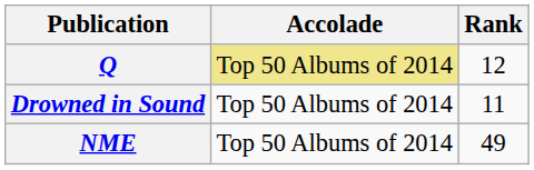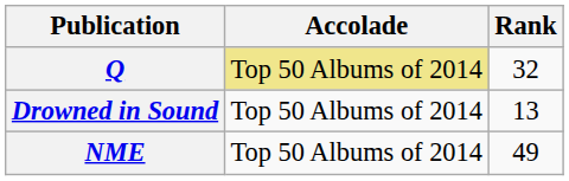Q | Rank: 12 -> 32
Drowned in Sound | Rank: 11 -> 13
